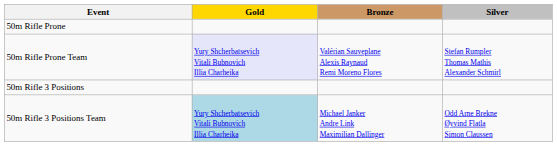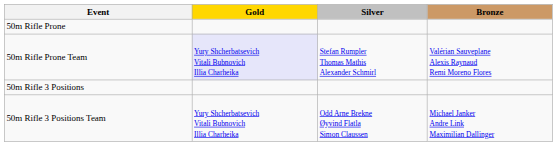columns swapped: Silver <-> Bronze
50m Rifle 3 Positions Team | Gold: lightblue background -> no background
